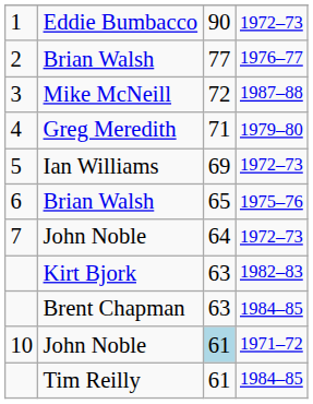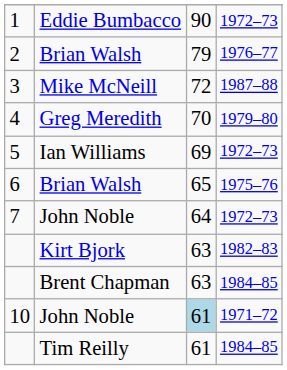2 | column 3: 77 -> 79
4 | column 3: 71 -> 70
